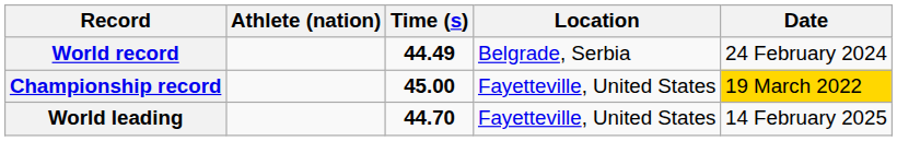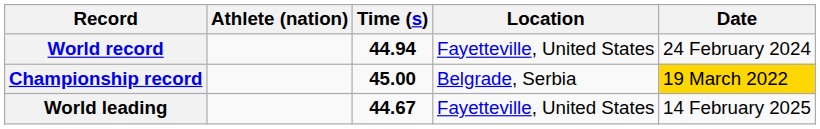World record | Time (s): 44.49 -> 44.94
World record | Location: Belgrade, Serbia -> Fayetteville, United States
Championship record | Location: Fayetteville, United States -> Belgrade, Serbia
World leading | Time (s): 44.70 -> 44.67
